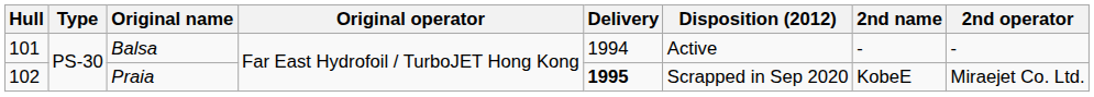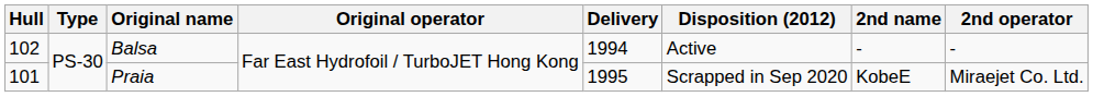Balsa | Hull: 101 -> 102
Praia | Hull: 102 -> 101
Praia | Delivery: bold -> normal
